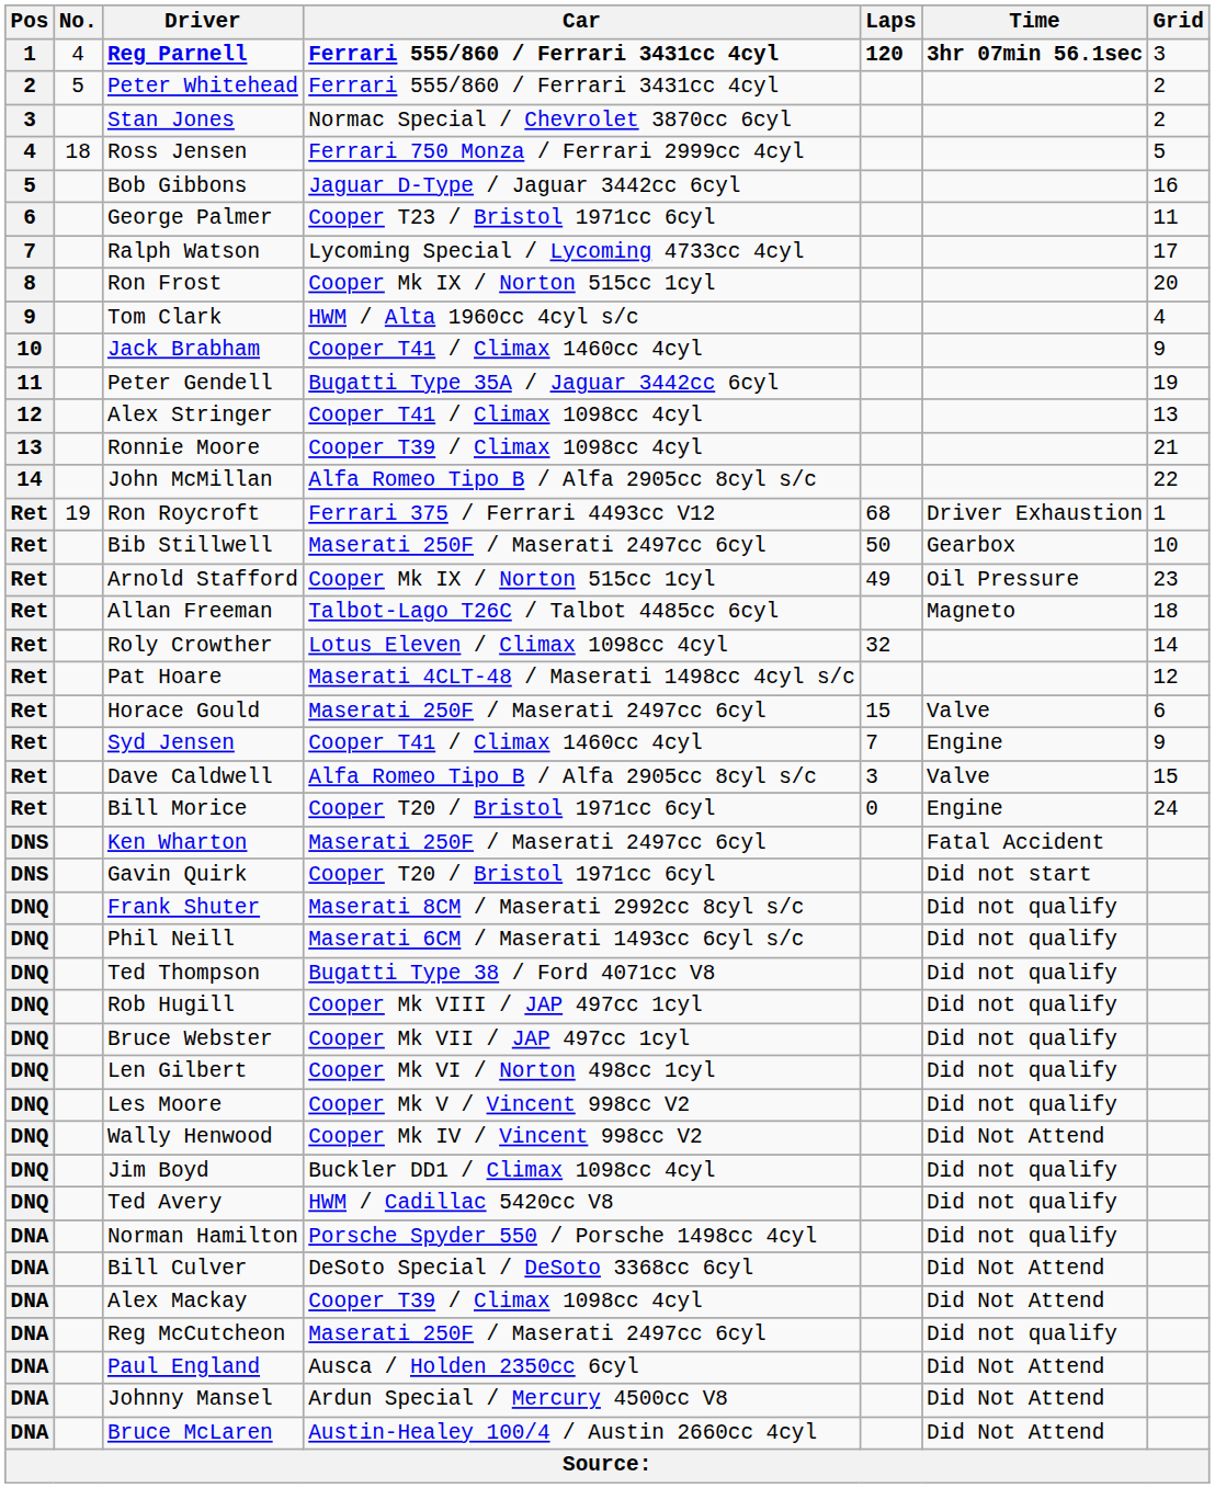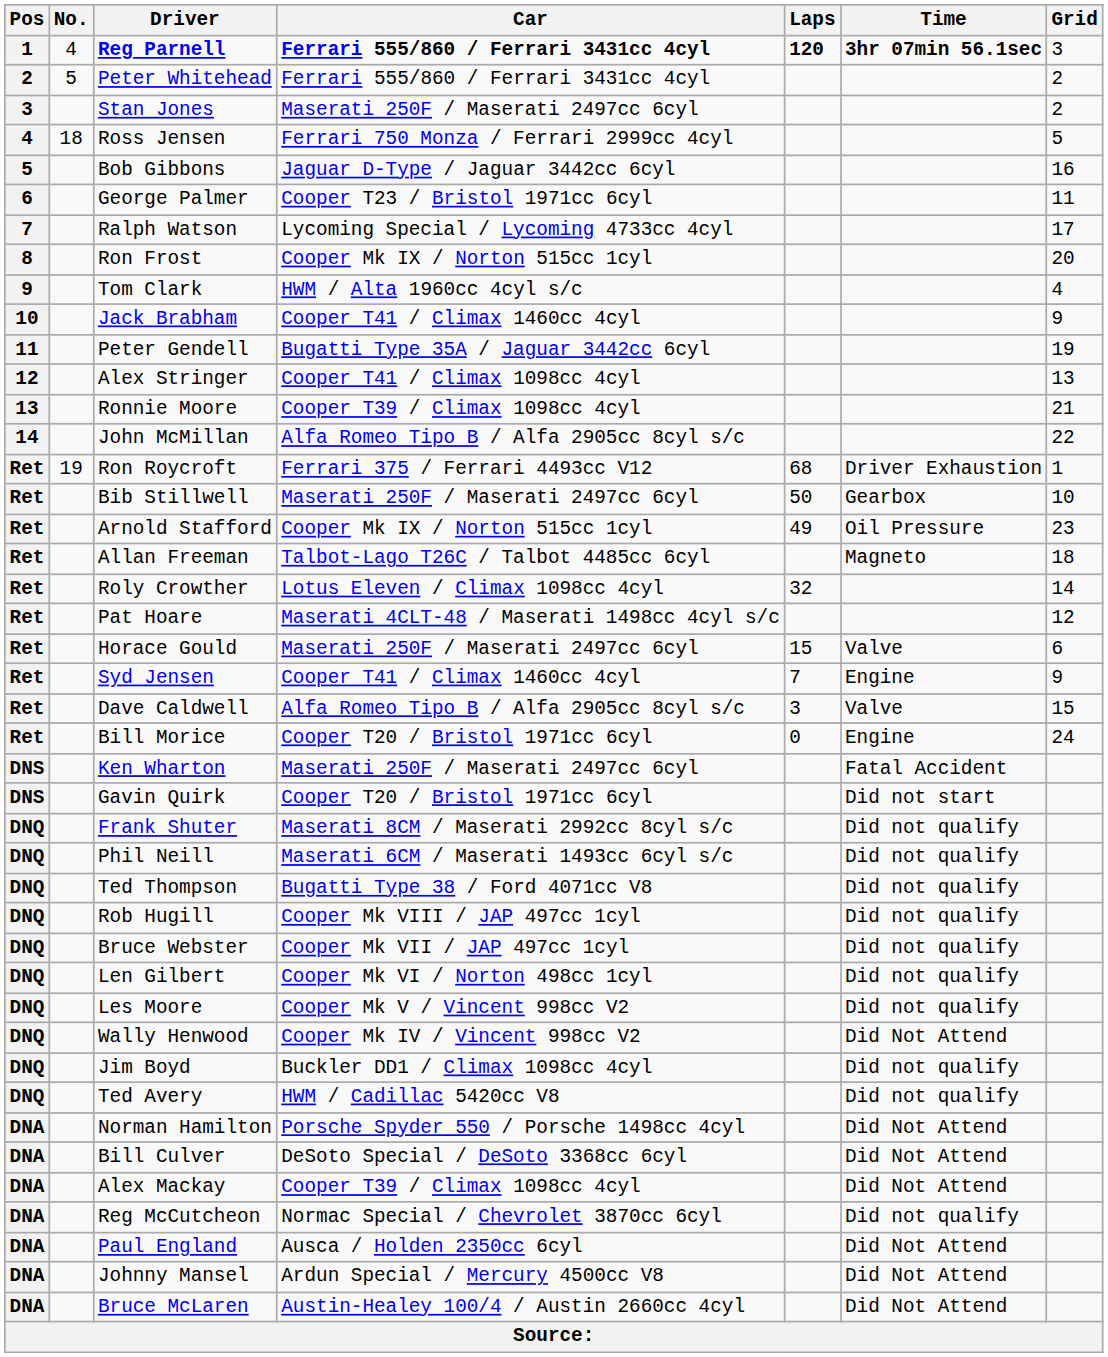Stan Jones | Car: Normac Special / Chevrolet 3870cc 6cyl -> Maserati 250F / Maserati 2497cc 6cyl
Norman Hamilton | Time: Did not qualify -> Did Not Attend
Reg McCutcheon | Car: Maserati 250F / Maserati 2497cc 6cyl -> Normac Special / Chevrolet 3870cc 6cyl
